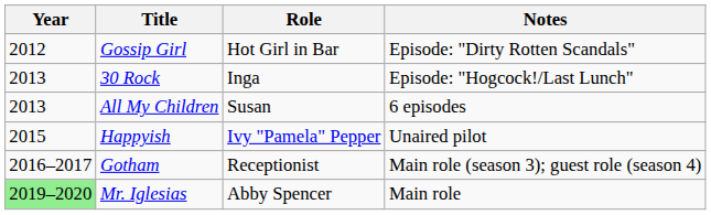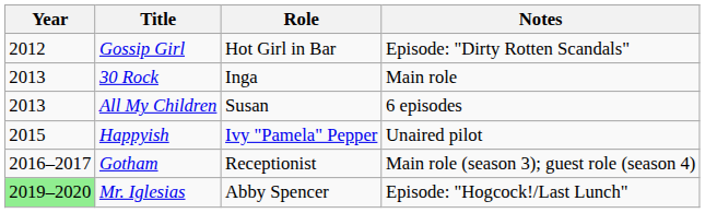30 Rock | Notes: Episode: "Hogcock!/Last Lunch" -> Main role
Mr. Iglesias | Notes: Main role -> Episode: "Hogcock!/Last Lunch"
